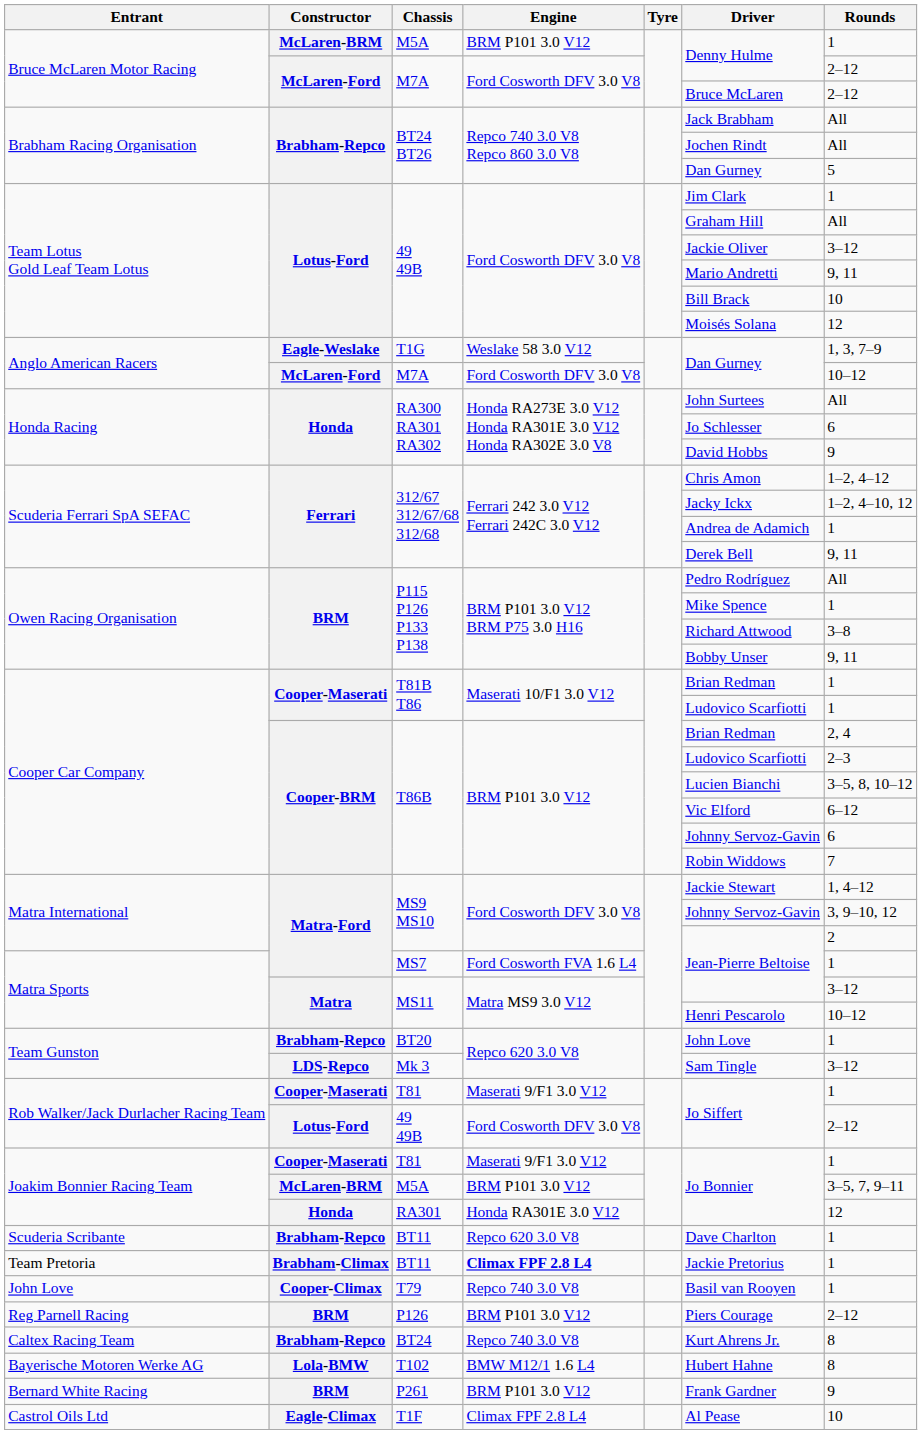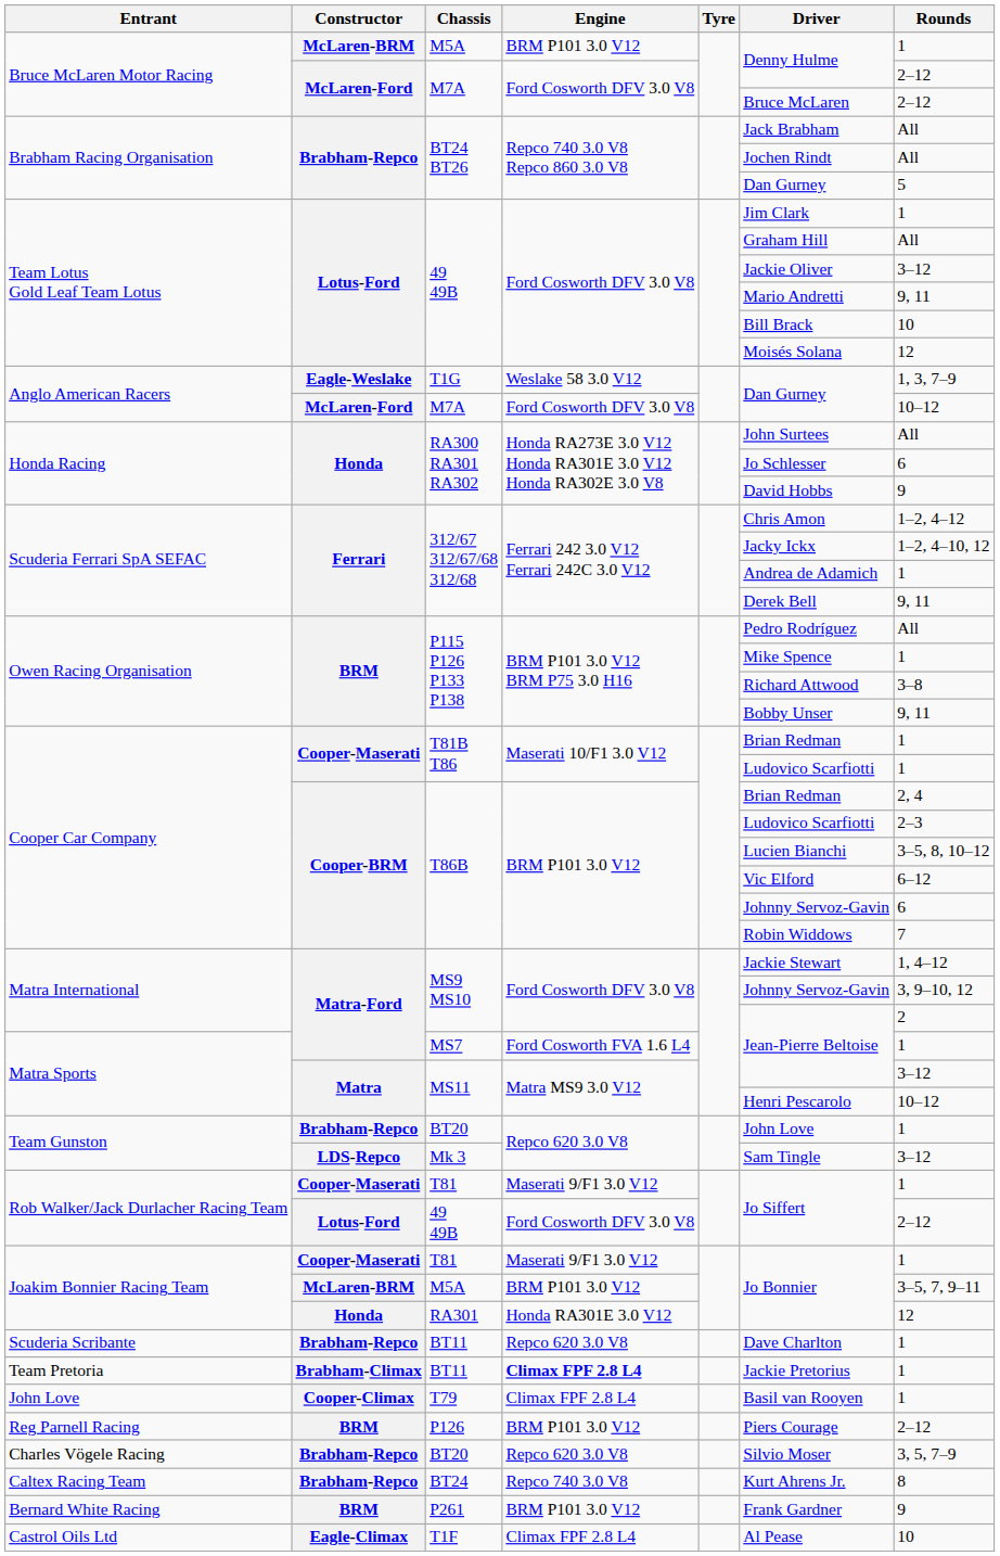T79 | Engine: Repco 740 3.0 V8 -> Climax FPF 2.8 L4
+ row: Charles Vögele Racing | Brabham-Repco | BT20 | Repco 620 3.0 V8 | Silvio Moser | 3, 5, 7–9
- row: Bayerische Motoren Werke AG | Lola-BMW | T102 | BMW M12/1 1.6 L4 | Hubert Hahne | 8
